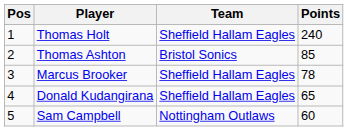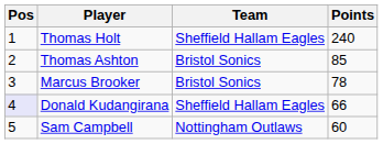Marcus Brooker | Team: Sheffield Hallam Eagles -> Bristol Sonics
Donald Kudangirana | Pos: no background -> lavender background
Donald Kudangirana | Points: 65 -> 66
